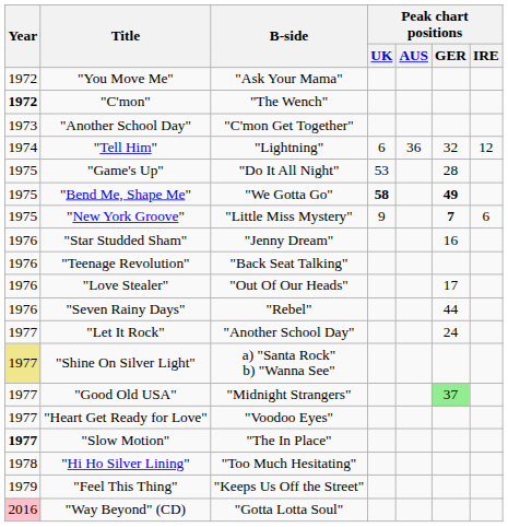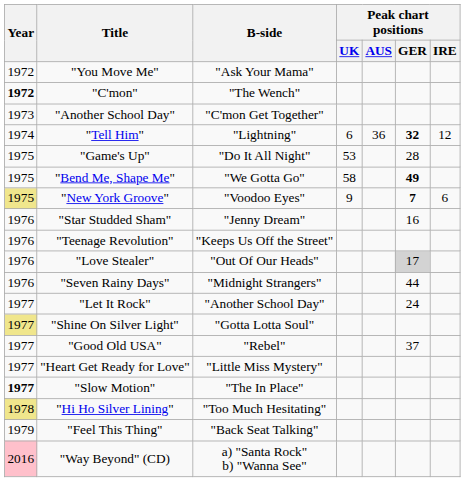"Tell Him" | Peak chart positions / GER: normal -> bold
"Bend Me, Shape Me" | Peak chart positions / UK: bold -> normal
"New York Groove" | Year: no background -> khaki background
"New York Groove" | B-side: "Little Miss Mystery" -> "Voodoo Eyes"
"Teenage Revolution" | B-side: "Back Seat Talking" -> "Keeps Us Off the Street"
"Love Stealer" | Peak chart positions / GER: no background -> lightgrey background
"Seven Rainy Days" | B-side: "Rebel" -> "Midnight Strangers"
"Shine On Silver Light" | B-side: a) "Santa Rock" b) "Wanna See" -> "Gotta Lotta Soul"
"Good Old USA" | B-side: "Midnight Strangers" -> "Rebel"
"Good Old USA" | Peak chart positions / GER: lightgreen background -> no background
"Heart Get Ready for Love" | B-side: "Voodoo Eyes" -> "Little Miss Mystery"
"Hi Ho Silver Lining" | Year: no background -> khaki background
"Feel This Thing" | B-side: "Keeps Us Off the Street" -> "Back Seat Talking"
"Way Beyond" (CD) | B-side: "Gotta Lotta Soul" -> a) "Santa Rock" b) "Wanna See"
